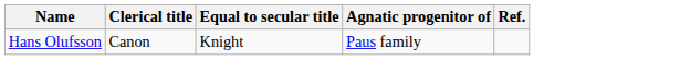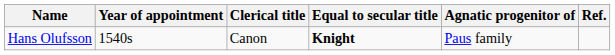+ column: Year of appointment | 1540s
Hans Olufsson | Equal to secular title: normal -> bold
